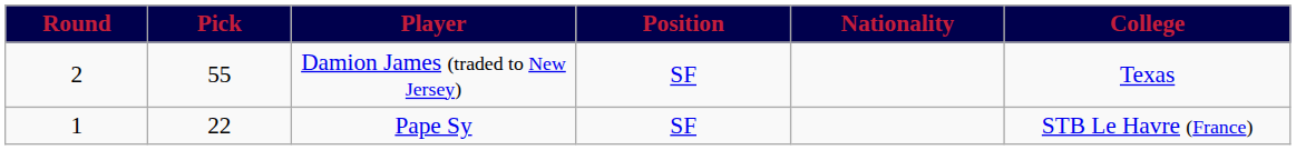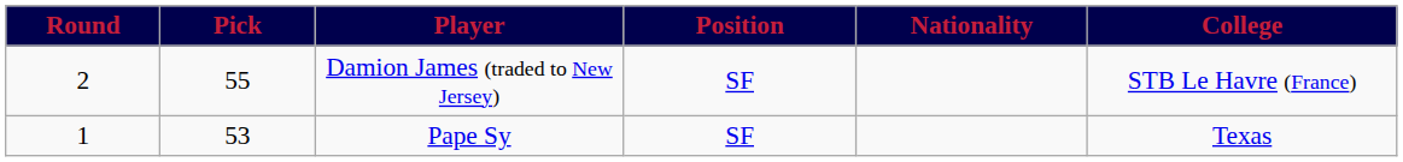Damion James (traded to New Jersey) | College: Texas -> STB Le Havre (France)
Pape Sy | Pick: 22 -> 53
Pape Sy | College: STB Le Havre (France) -> Texas
